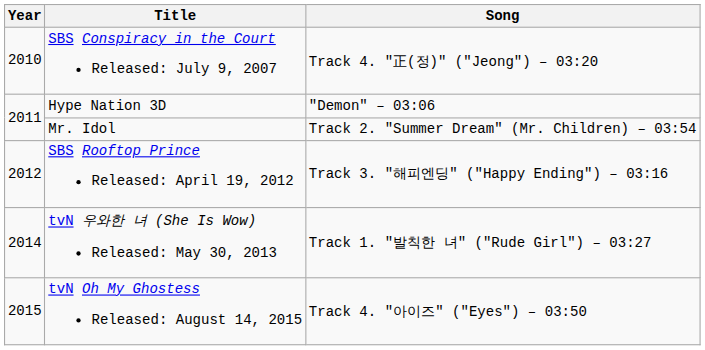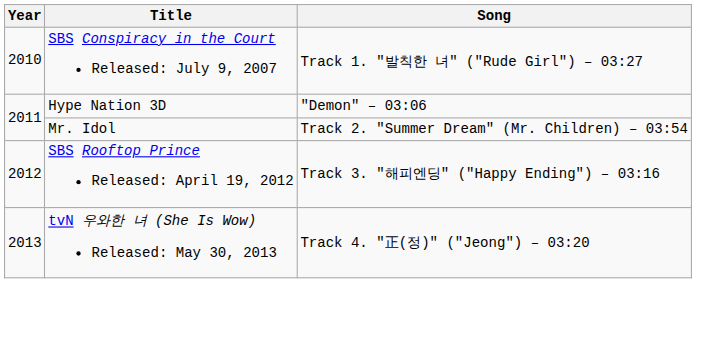SBS Conspiracy in the Court Released: July 9, 2007 | Song: Track 4. "正(정)" ("Jeong") – 03:20 -> Track 1. "발칙한 녀" ("Rude Girl") – 03:27
tvN 우와한 녀 (She Is Wow) Released: May 30, 2013 | Year: 2014 -> 2013
tvN 우와한 녀 (She Is Wow) Released: May 30, 2013 | Song: Track 1. "발칙한 녀" ("Rude Girl") – 03:27 -> Track 4. "正(정)" ("Jeong") – 03:20
- row: 2015 | tvN Oh My Ghostess Released: August 14, 2015 | Track 4. "아이즈" ("Eyes") – 03:50
